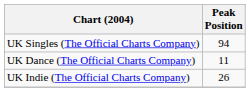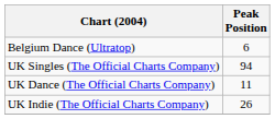+ row: Belgium Dance (Ultratop) | 6
